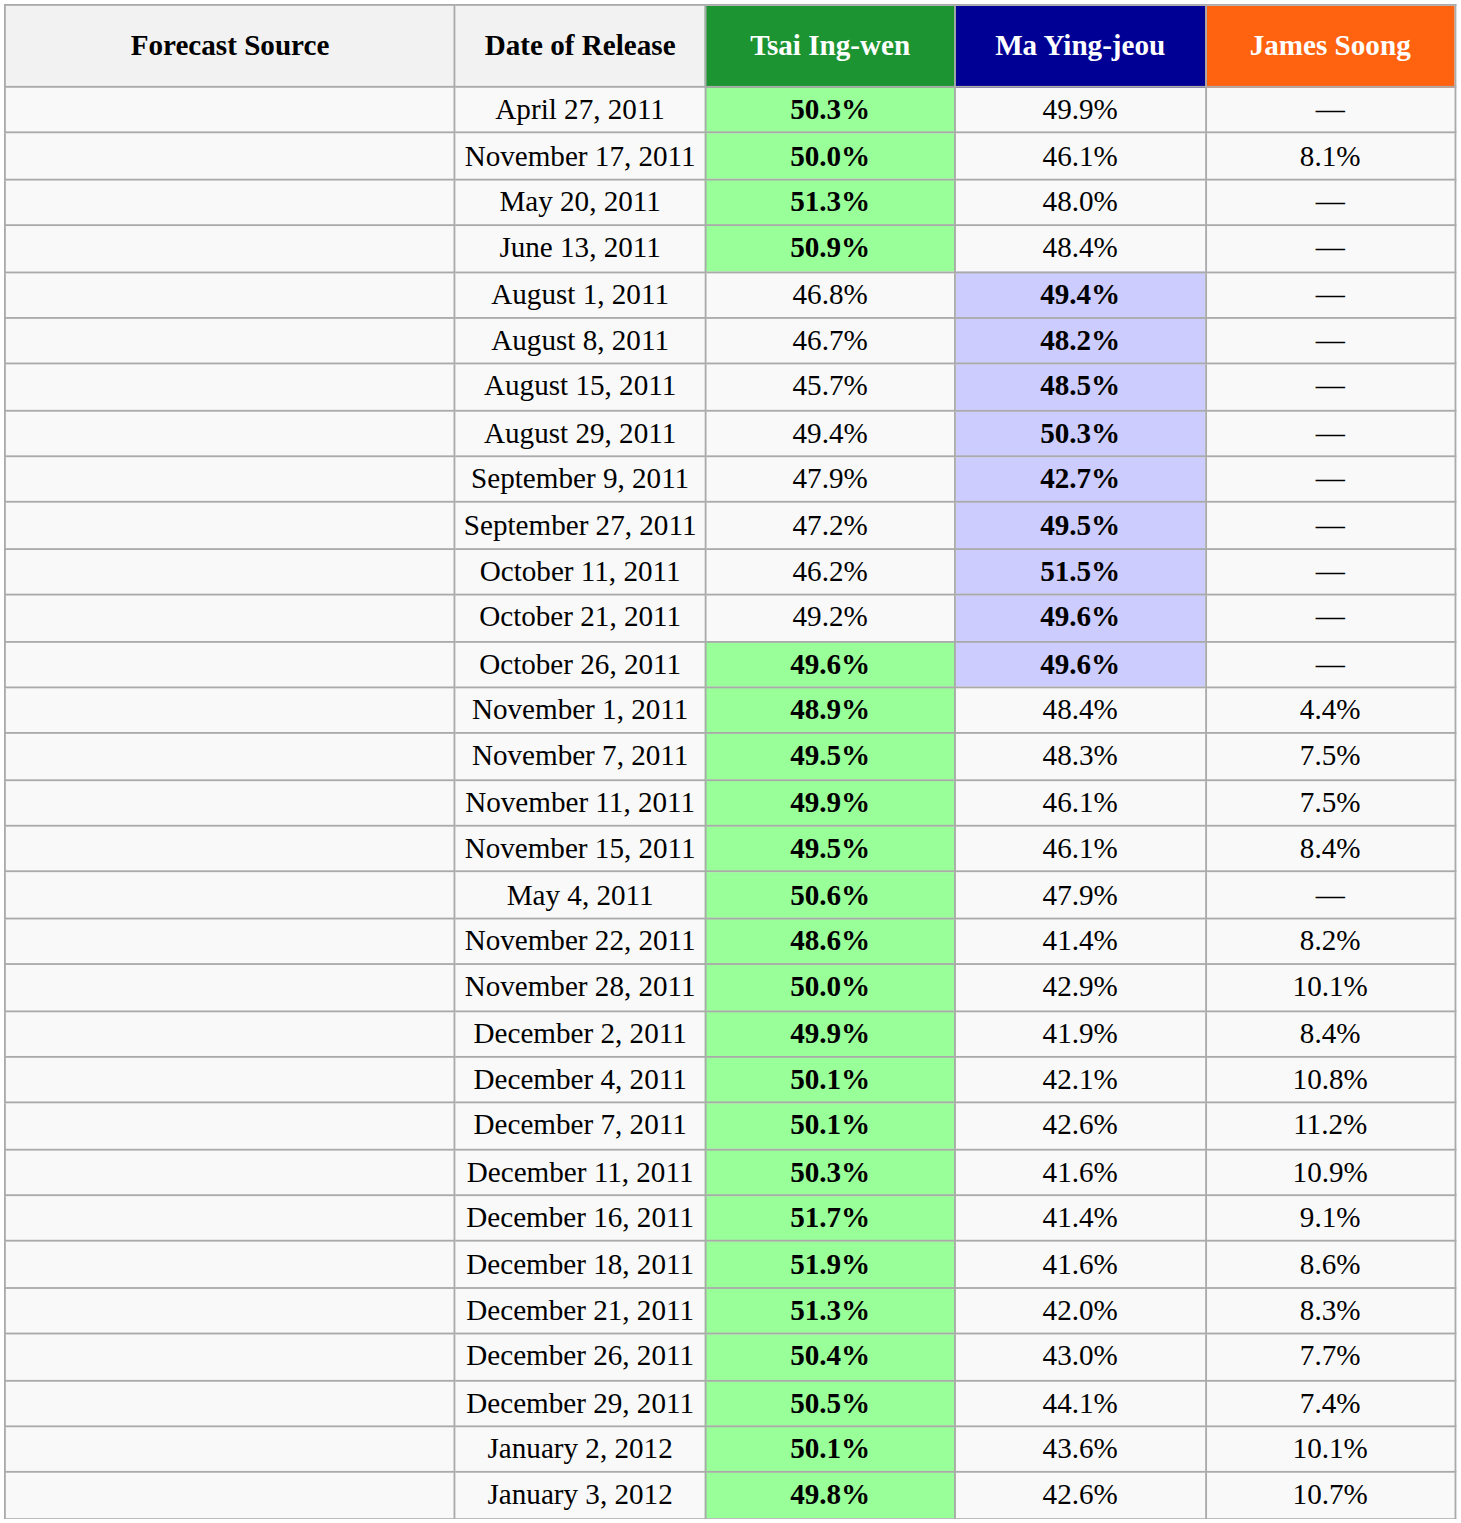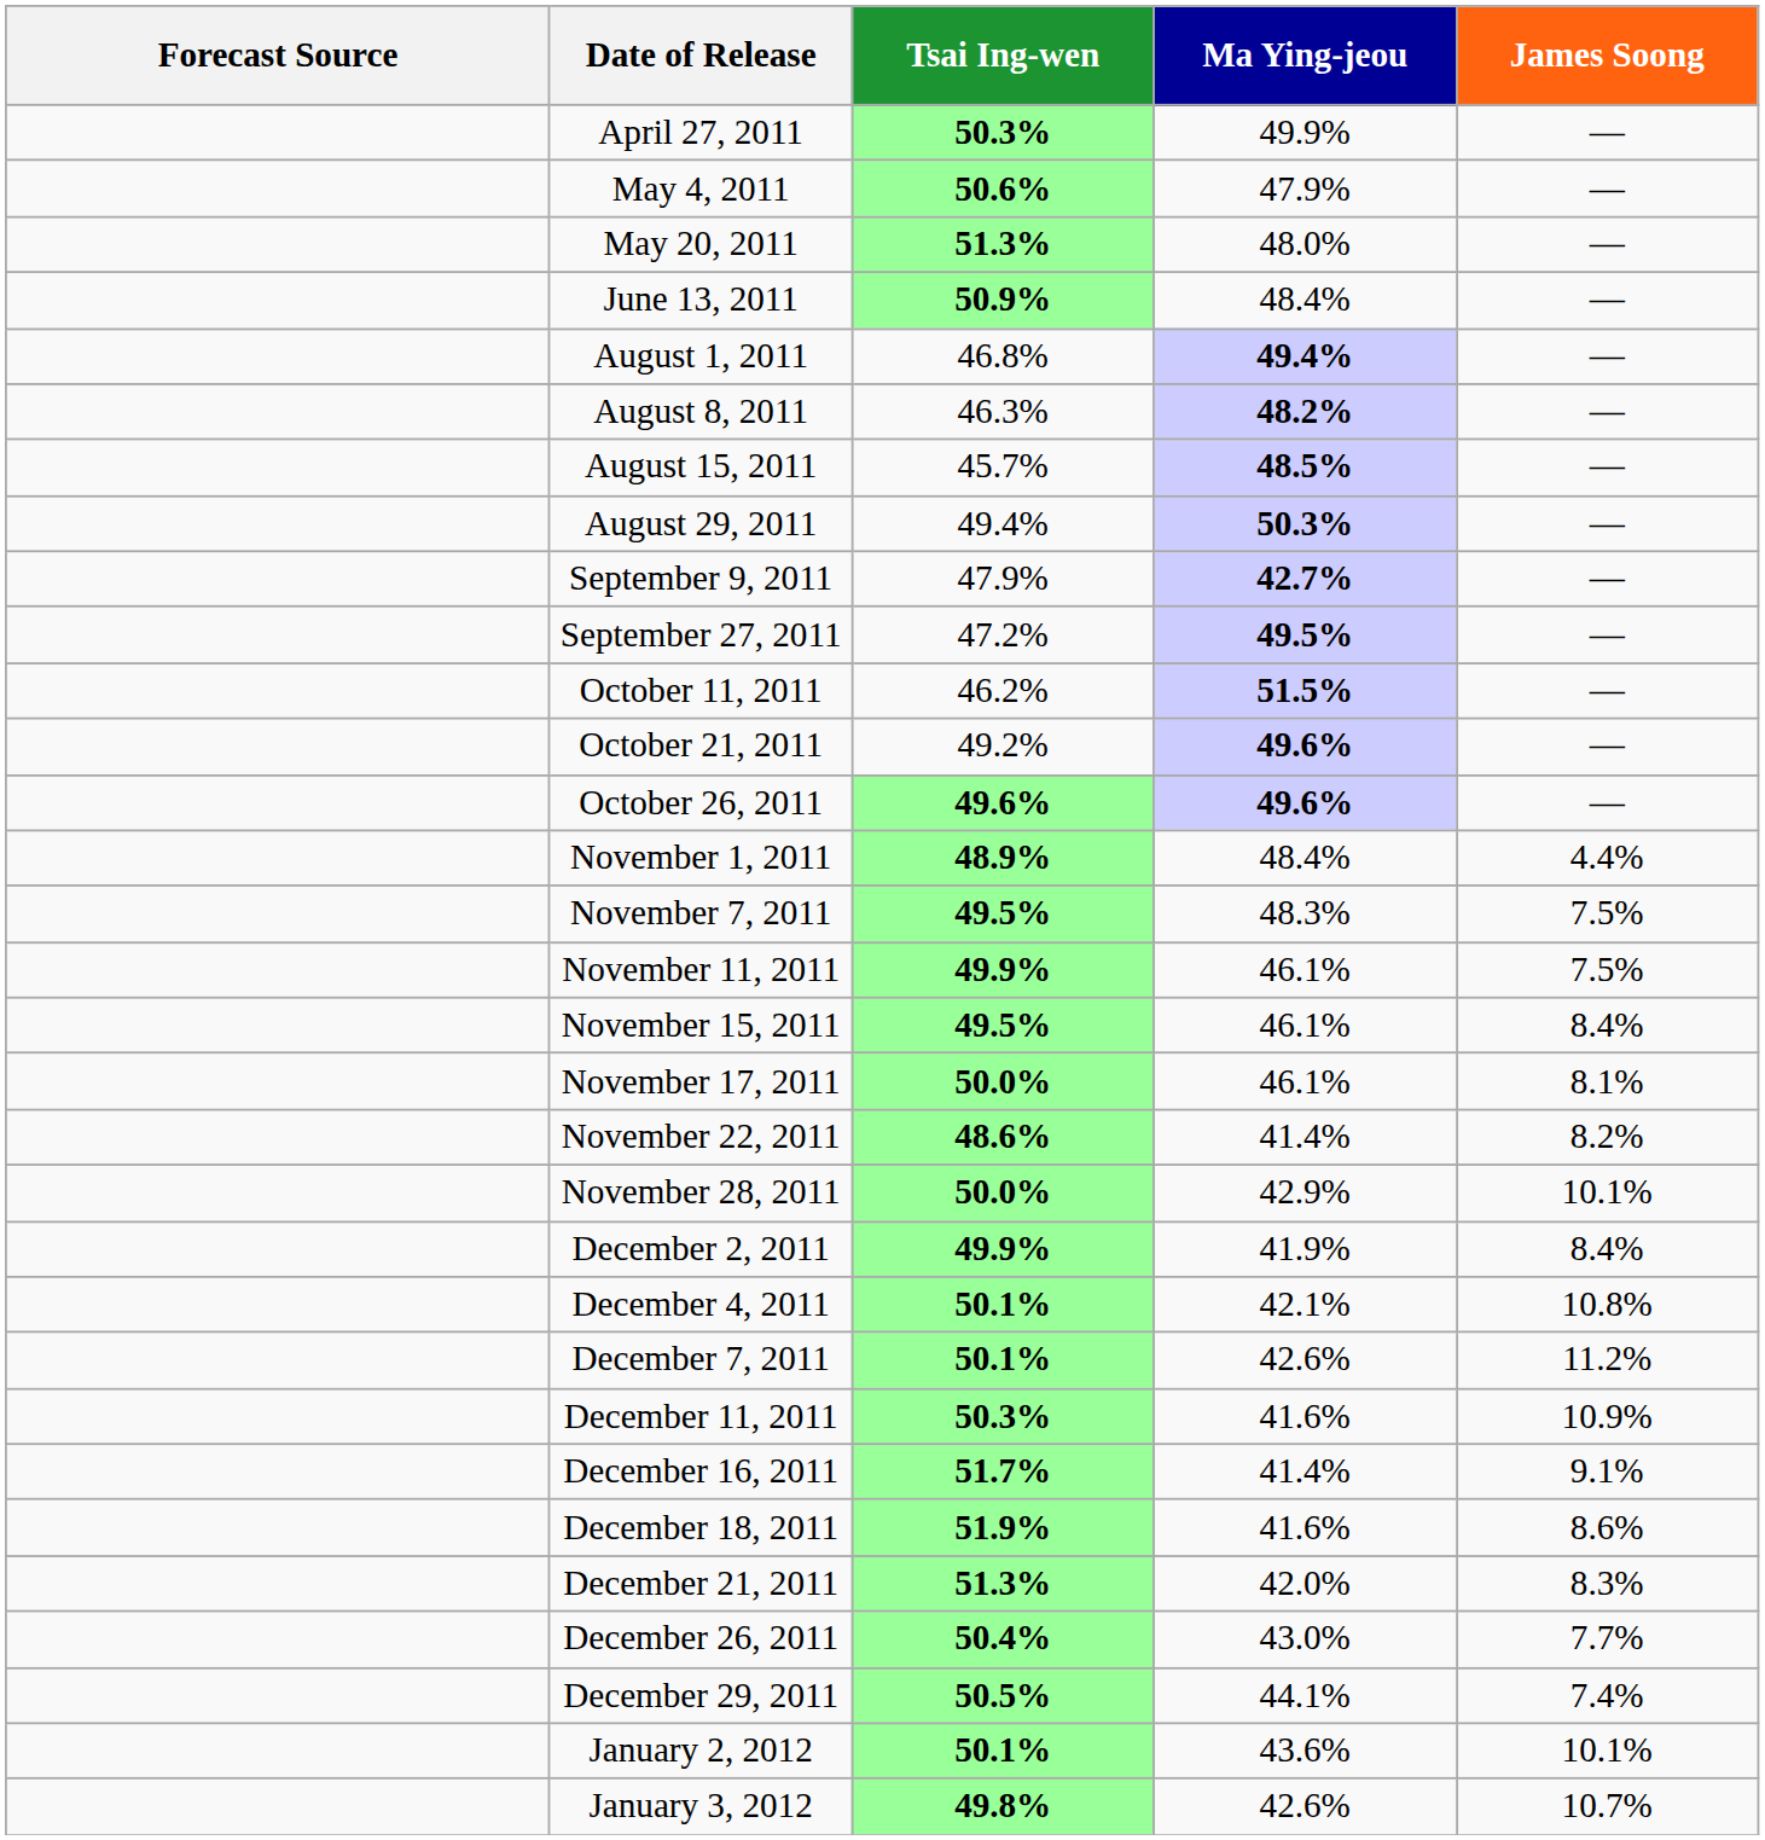rows swapped: May 4, 2011 <-> November 17, 2011
August 8, 2011 | Tsai Ing-wen: 46.7% -> 46.3%
